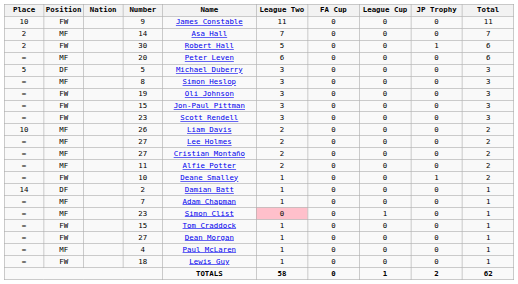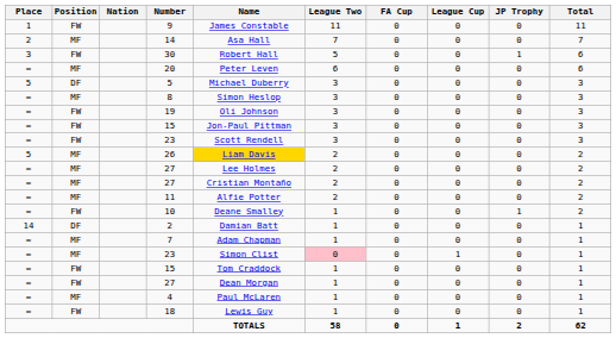9 | Place: 10 -> 1
30 | Place: 2 -> 3
26 | Place: 10 -> 5
26 | Name: no background -> gold background
